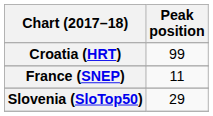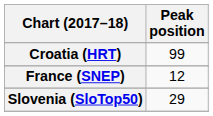France (SNEP) | Peak position: 11 -> 12
